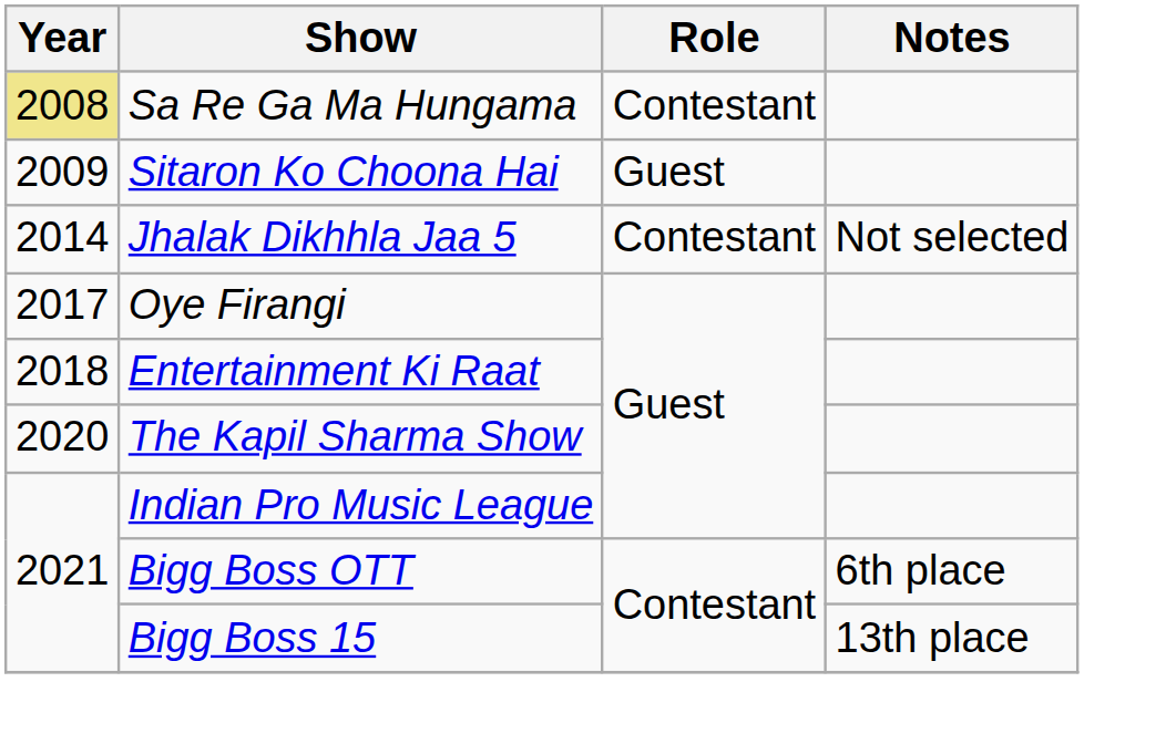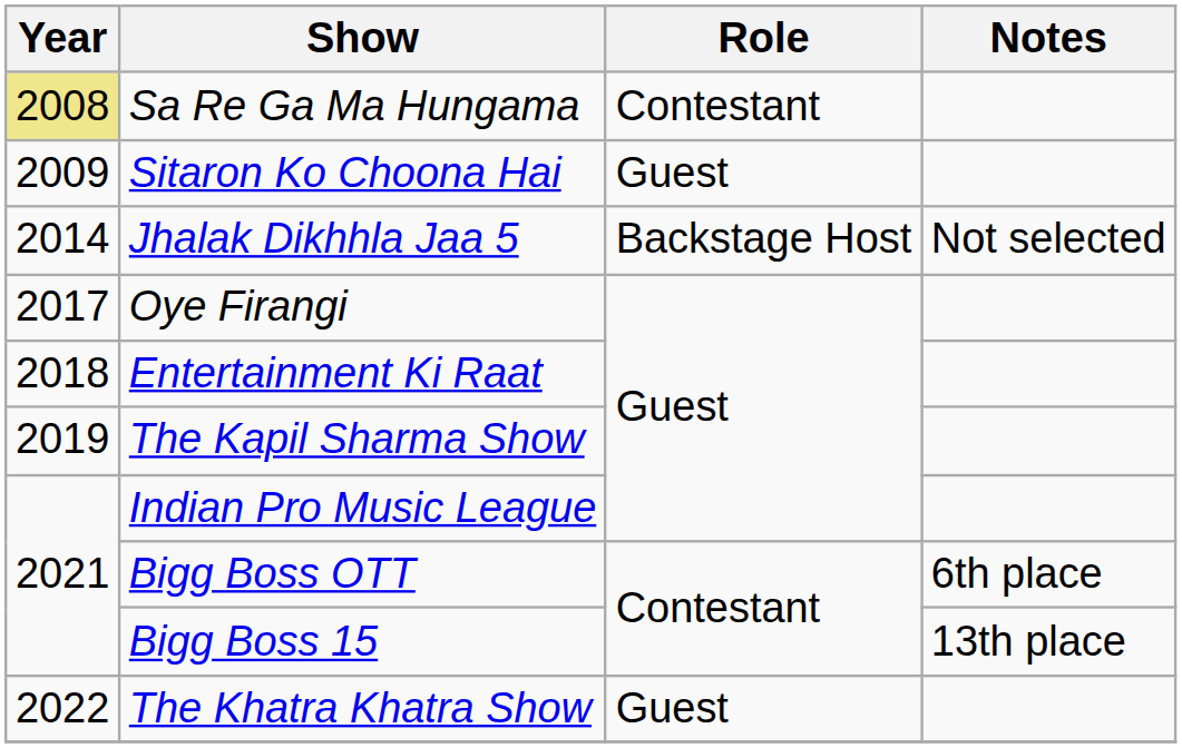Jhalak Dikhhla Jaa 5 | Role: Contestant -> Backstage Host
The Kapil Sharma Show | Year: 2020 -> 2019
+ row: 2022 | The Khatra Khatra Show | Guest
